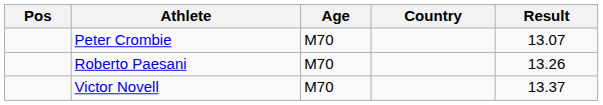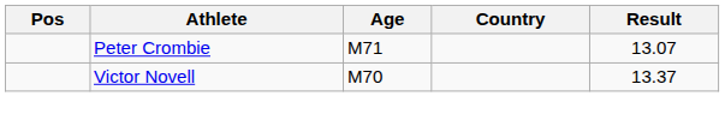Peter Crombie | Age: M70 -> M71
- row: Roberto Paesani | M70 | 13.26
